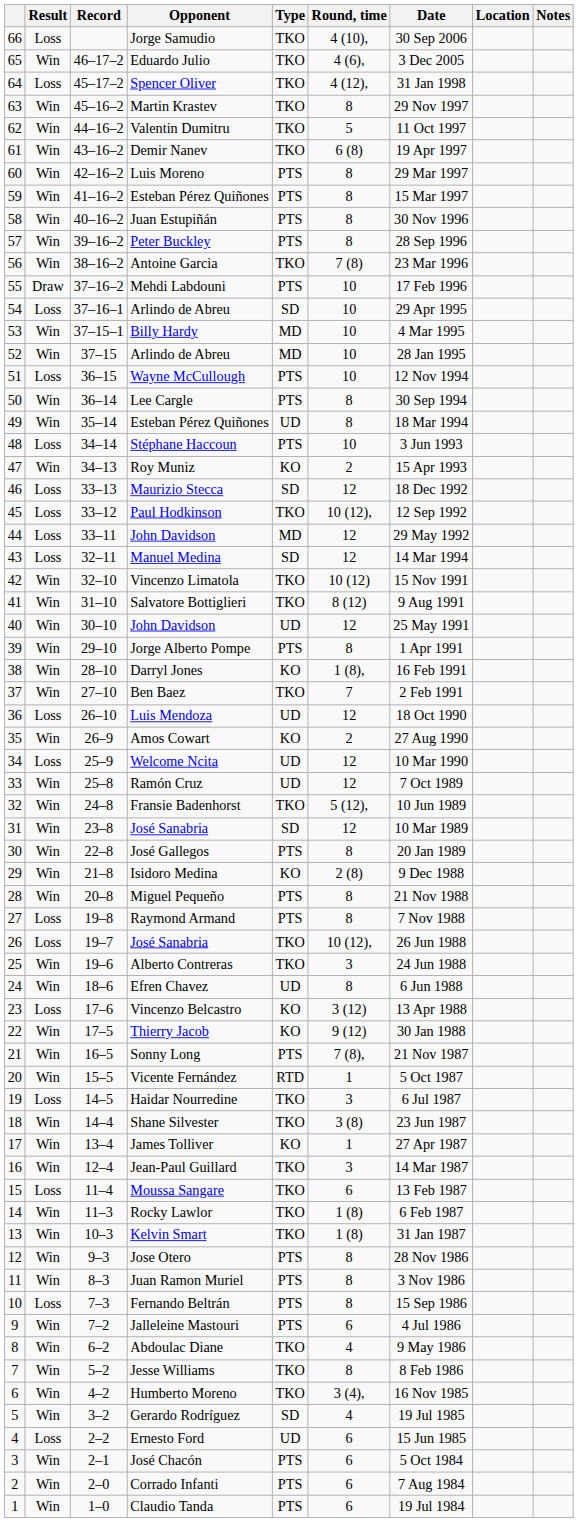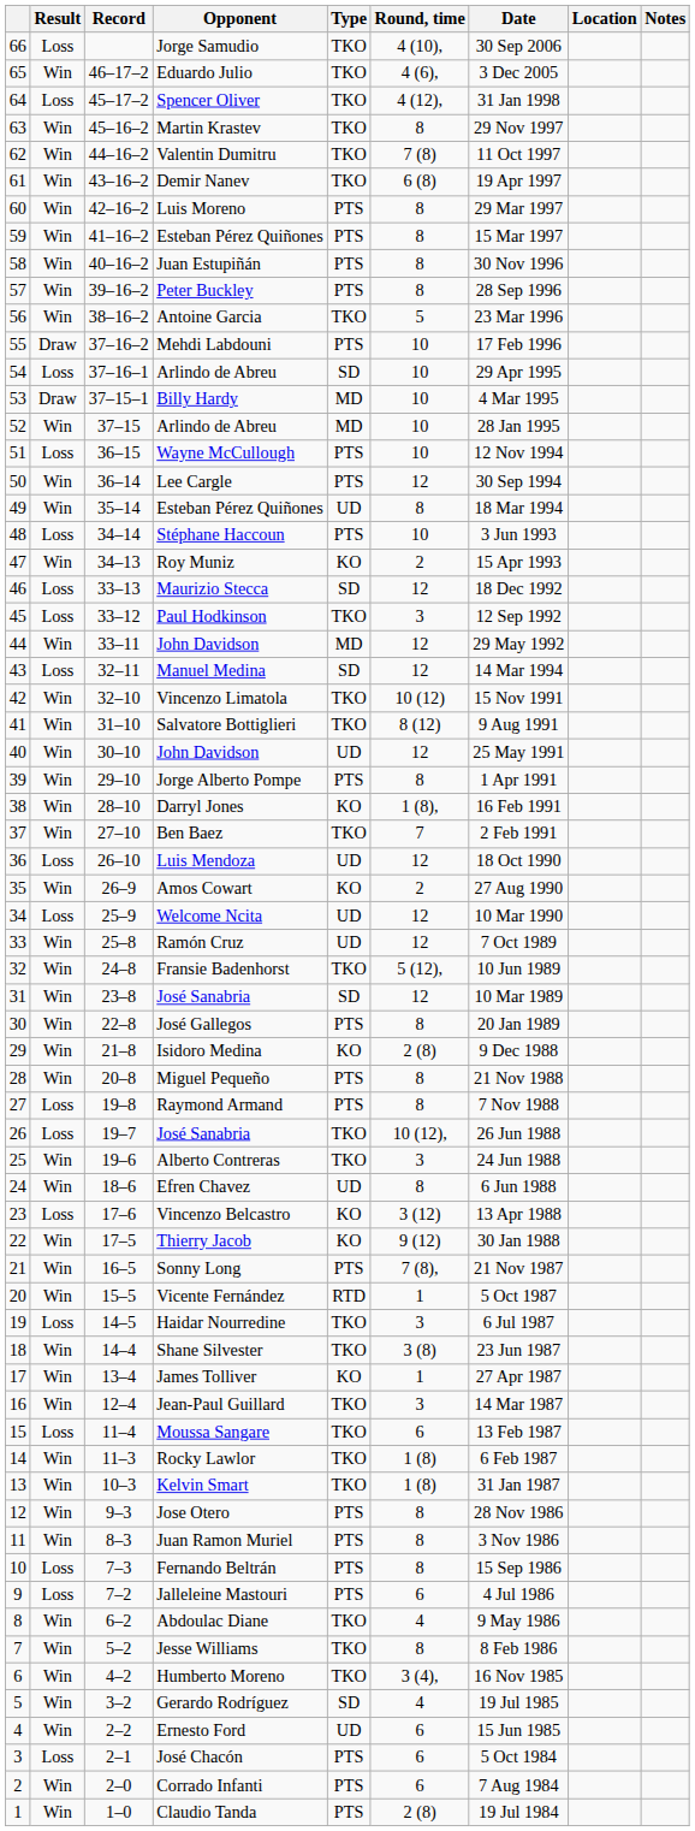Valentin Dumitru | Round, time: 5 -> 7 (8)
Antoine Garcia | Round, time: 7 (8) -> 5
Billy Hardy | Result: Win -> Draw
Lee Cargle | Round, time: 8 -> 12
Paul Hodkinson | Round, time: 10 (12), -> 3
44 / John Davidson | Result: Loss -> Win
Jalleleine Mastouri | Result: Win -> Loss
Ernesto Ford | Result: Loss -> Win
José Chacón | Result: Win -> Loss
Claudio Tanda | Round, time: 6 -> 2 (8)
